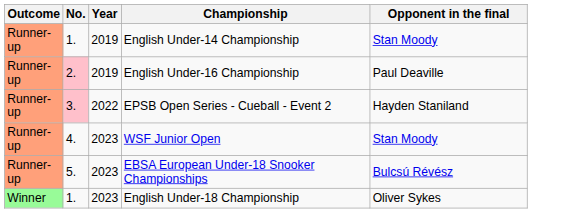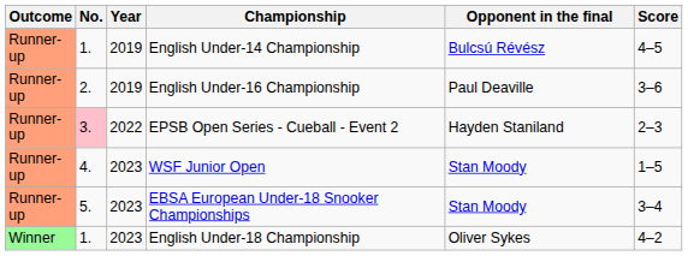+ column: Score | 4–5 | 3–6 | 2–3 | 1–5 | 3–4 | 4–2
English Under-14 Championship | Opponent in the final: Stan Moody -> Bulcsú Révész
English Under-16 Championship | No.: pink background -> no background
EBSA European Under-18 Snooker Championships | Opponent in the final: Bulcsú Révész -> Stan Moody
